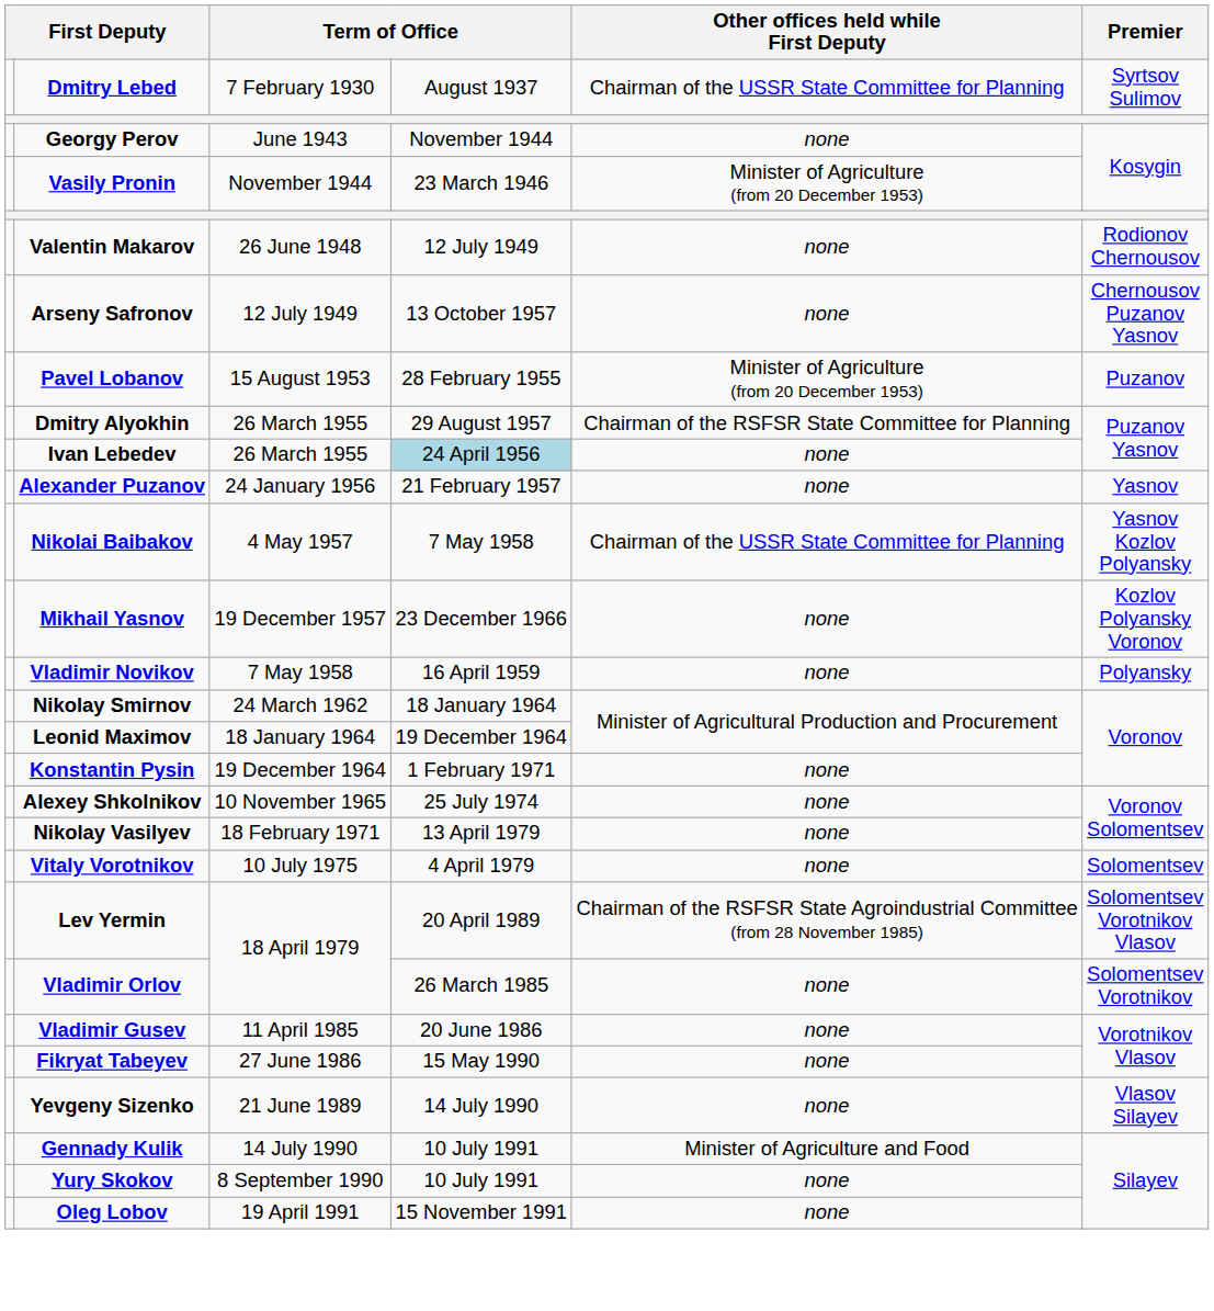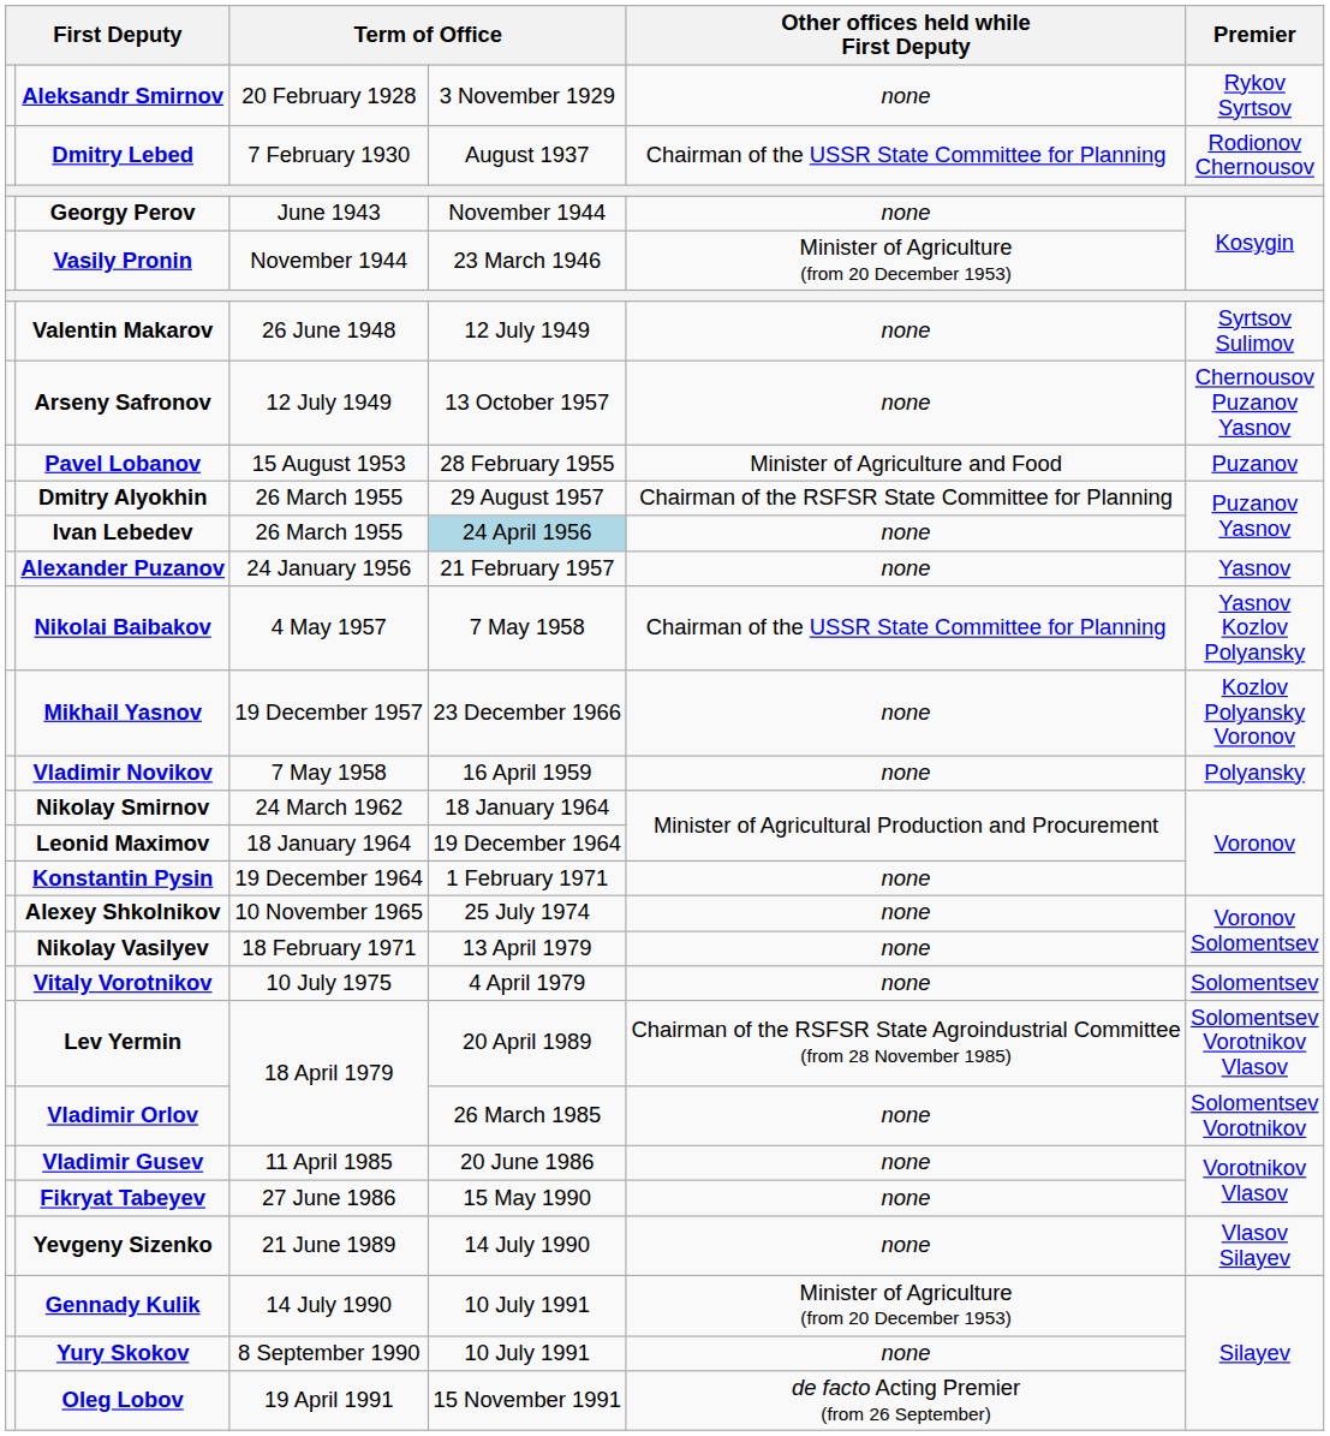+ row: Aleksandr Smirnov | 20 February 1928 | 3 November 1929 | none | Rykov Syrtsov
Dmitry Lebed | Premier: Syrtsov Sulimov -> Rodionov Chernousov
Valentin Makarov | Premier: Rodionov Chernousov -> Syrtsov Sulimov
Pavel Lobanov | Other offices held while First Deputy: Minister of Agriculture (from 20 December 1953) -> Minister of Agriculture and Food
Gennady Kulik | Other offices held while First Deputy: Minister of Agriculture and Food -> Minister of Agriculture (from 20 December 1953)
Oleg Lobov | Other offices held while First Deputy: none -> de facto Acting Premier (from 26 September)
